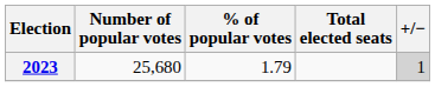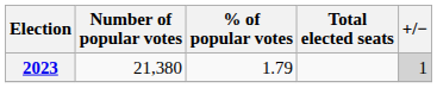2023 | Number of popular votes: 25,680 -> 21,380
